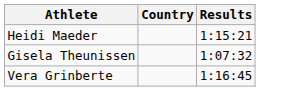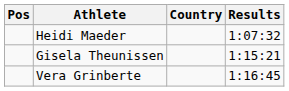+ column: Pos
Heidi Maeder | Results: 1:15:21 -> 1:07:32
Gisela Theunissen | Results: 1:07:32 -> 1:15:21
